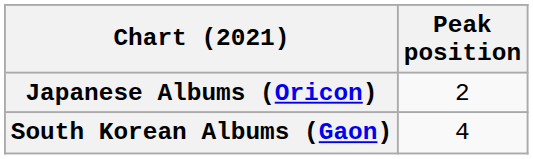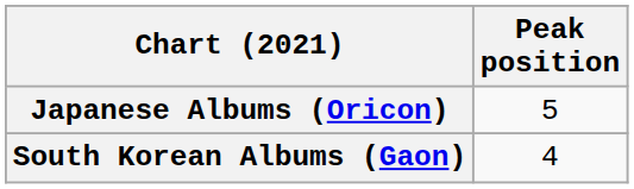Japanese Albums (Oricon) | Peak position: 2 -> 5
